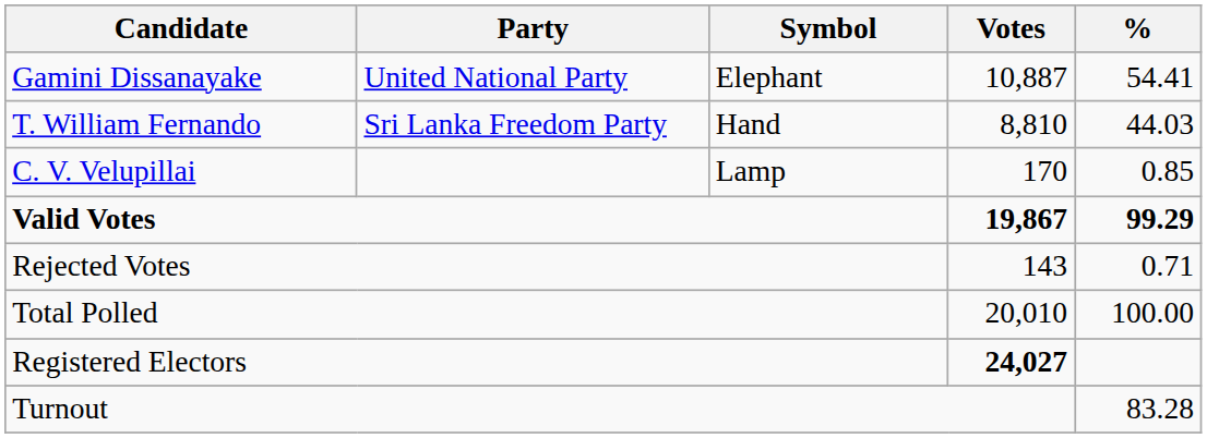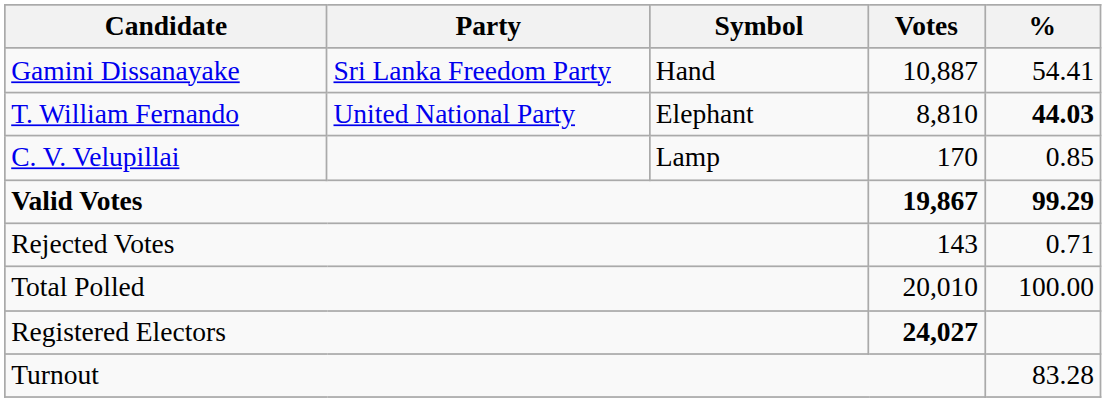Gamini Dissanayake | Party: United National Party -> Sri Lanka Freedom Party
Gamini Dissanayake | Symbol: Elephant -> Hand
T. William Fernando | Party: Sri Lanka Freedom Party -> United National Party
T. William Fernando | Symbol: Hand -> Elephant
T. William Fernando | %: normal -> bold
